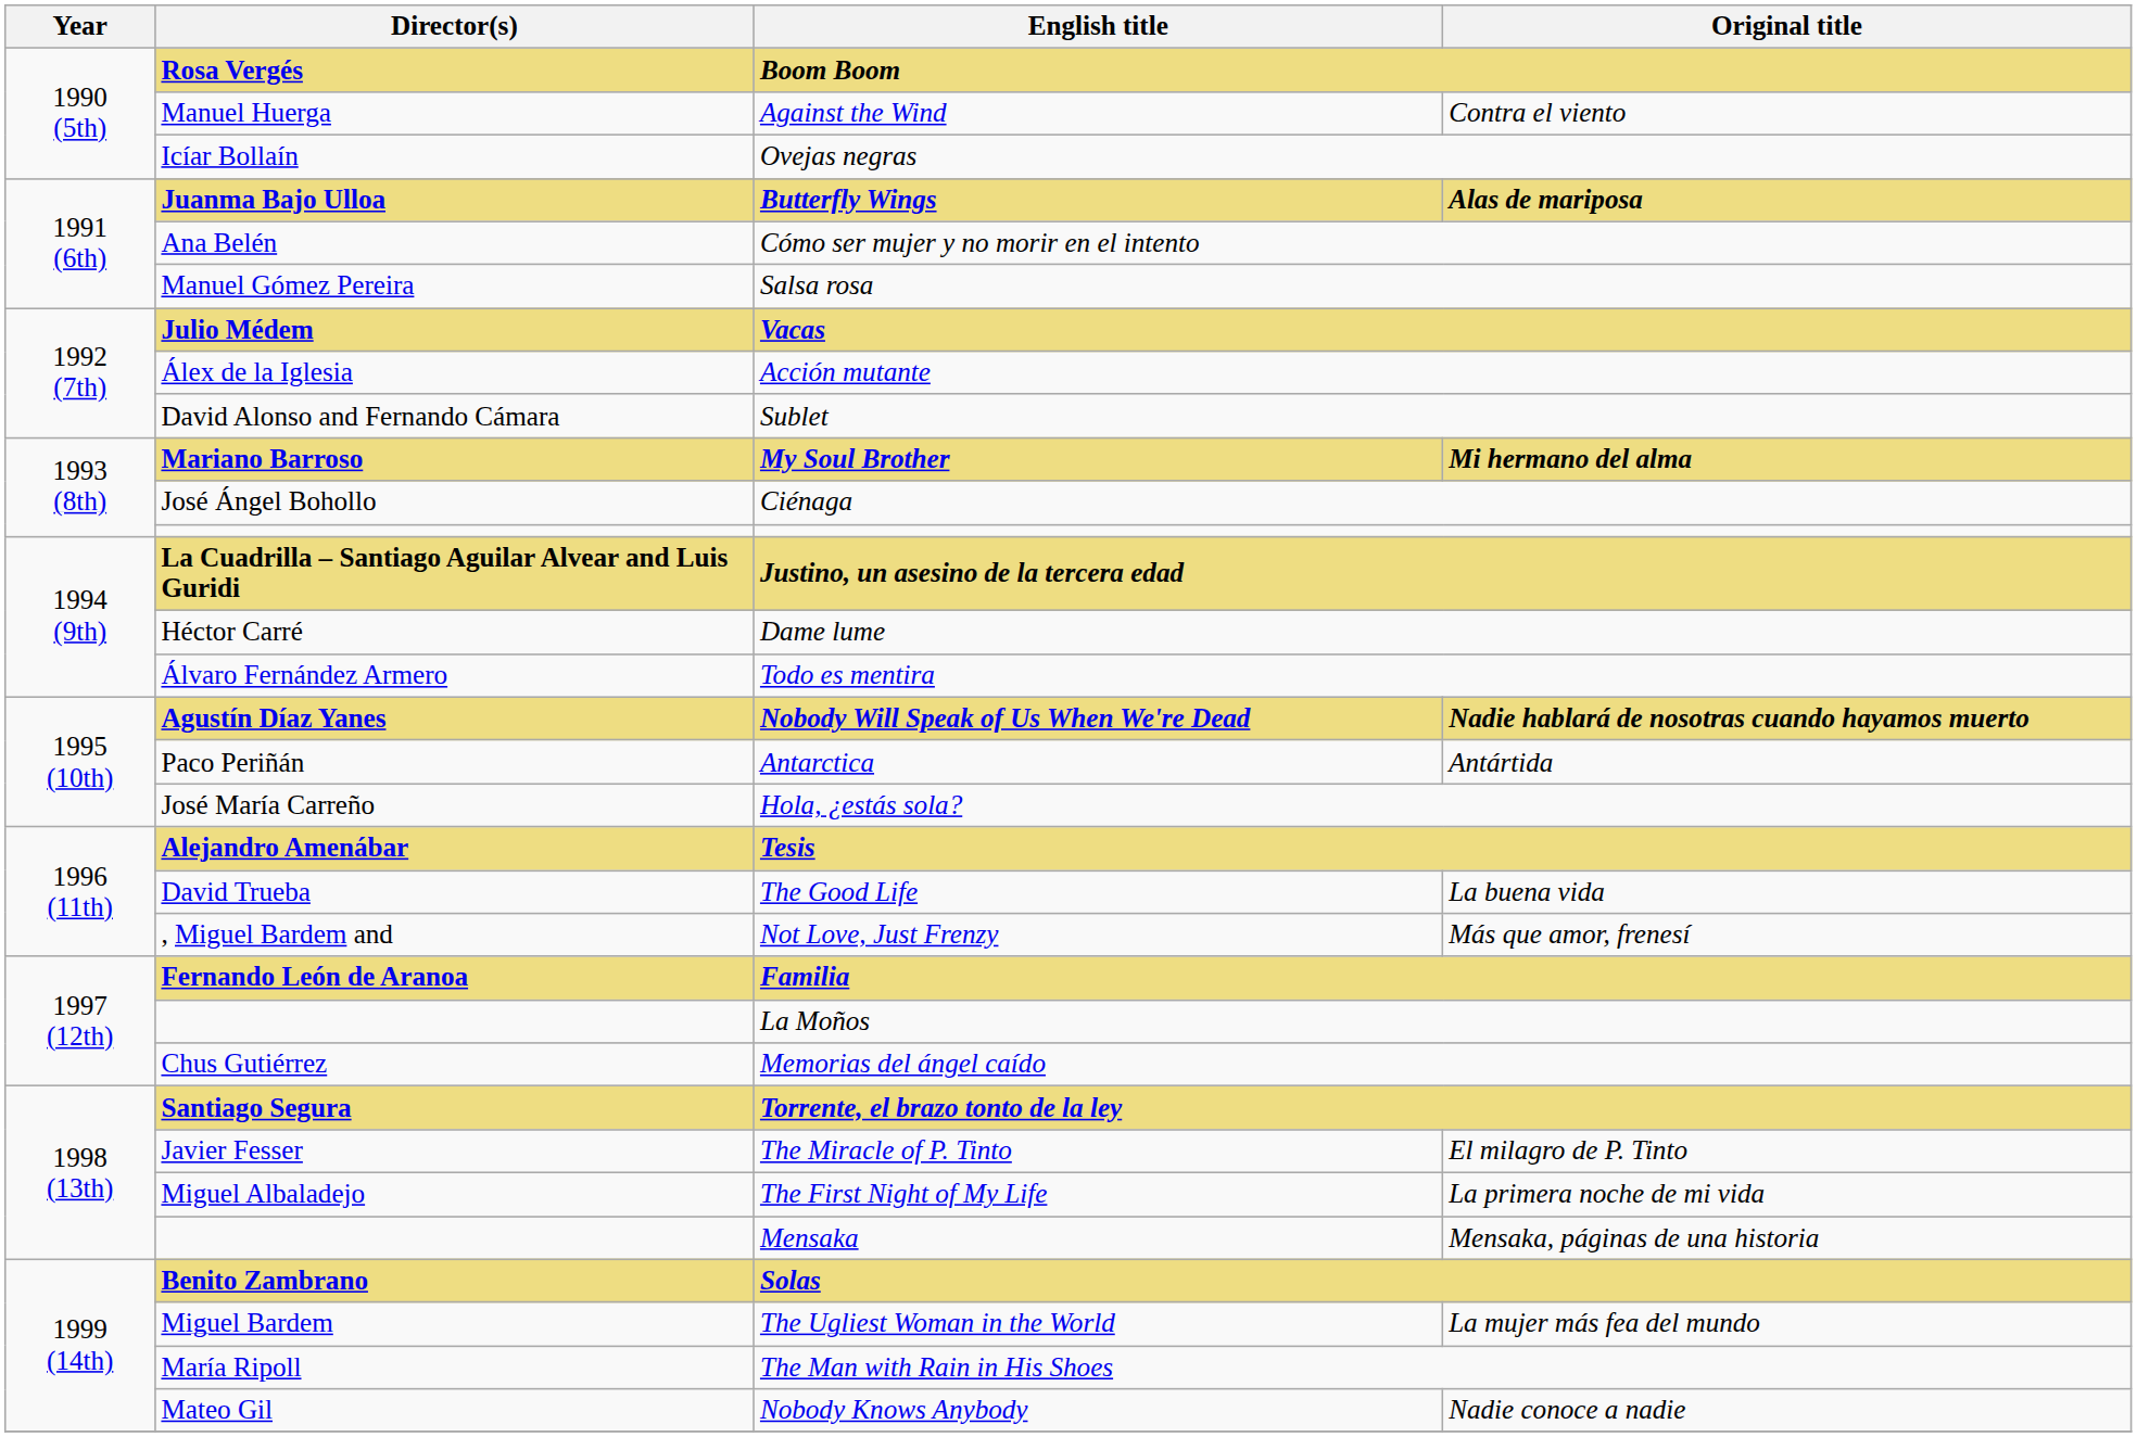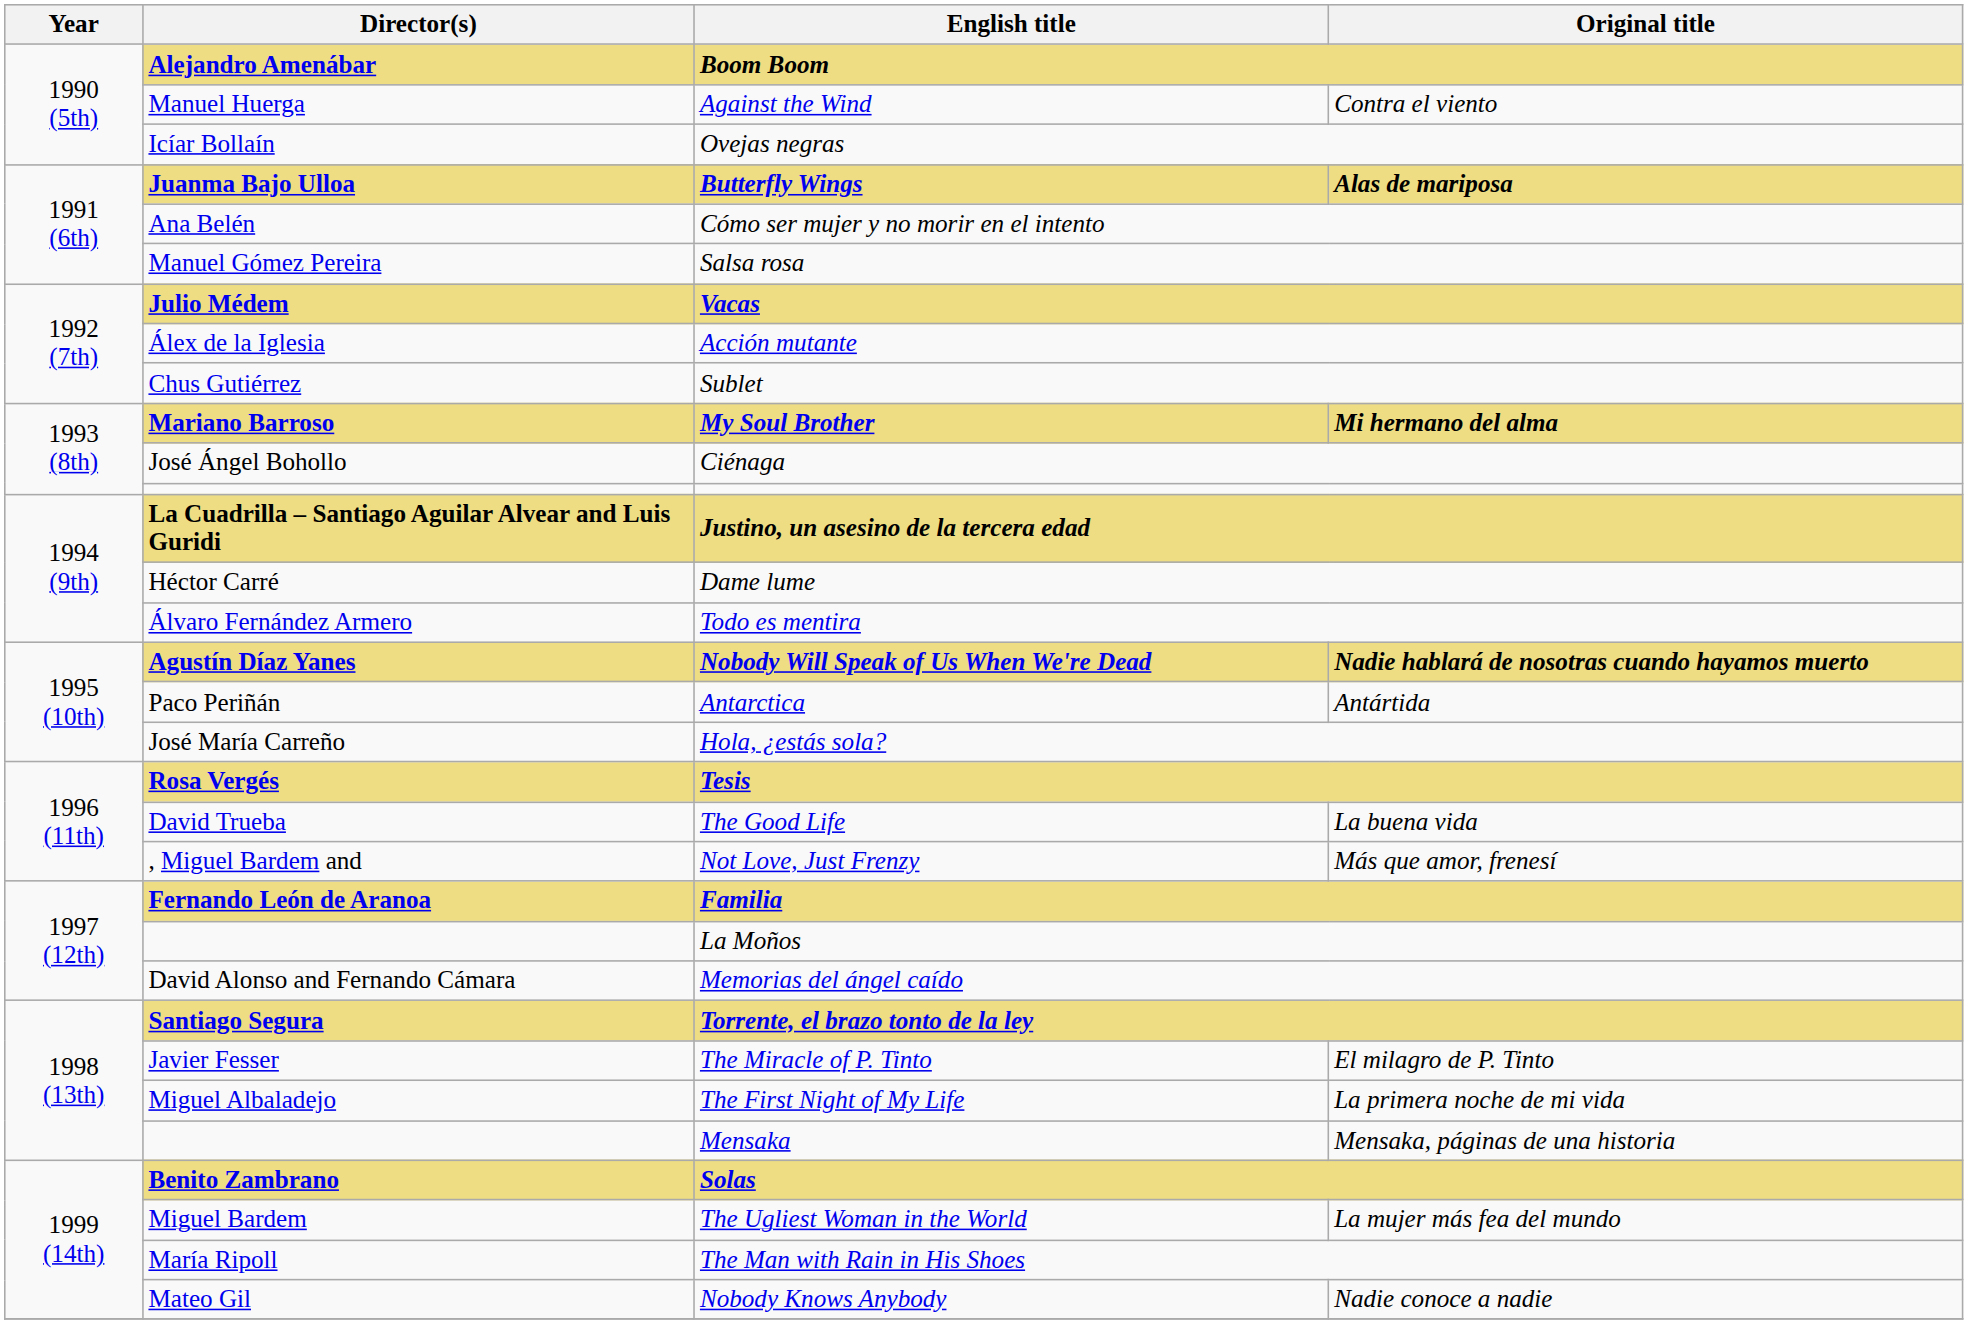Boom Boom | Director(s): Rosa Vergés -> Alejandro Amenábar
Sublet | Director(s): David Alonso and Fernando Cámara -> Chus Gutiérrez
Tesis | Director(s): Alejandro Amenábar -> Rosa Vergés
Memorias del ángel caído | Director(s): Chus Gutiérrez -> David Alonso and Fernando Cámara
